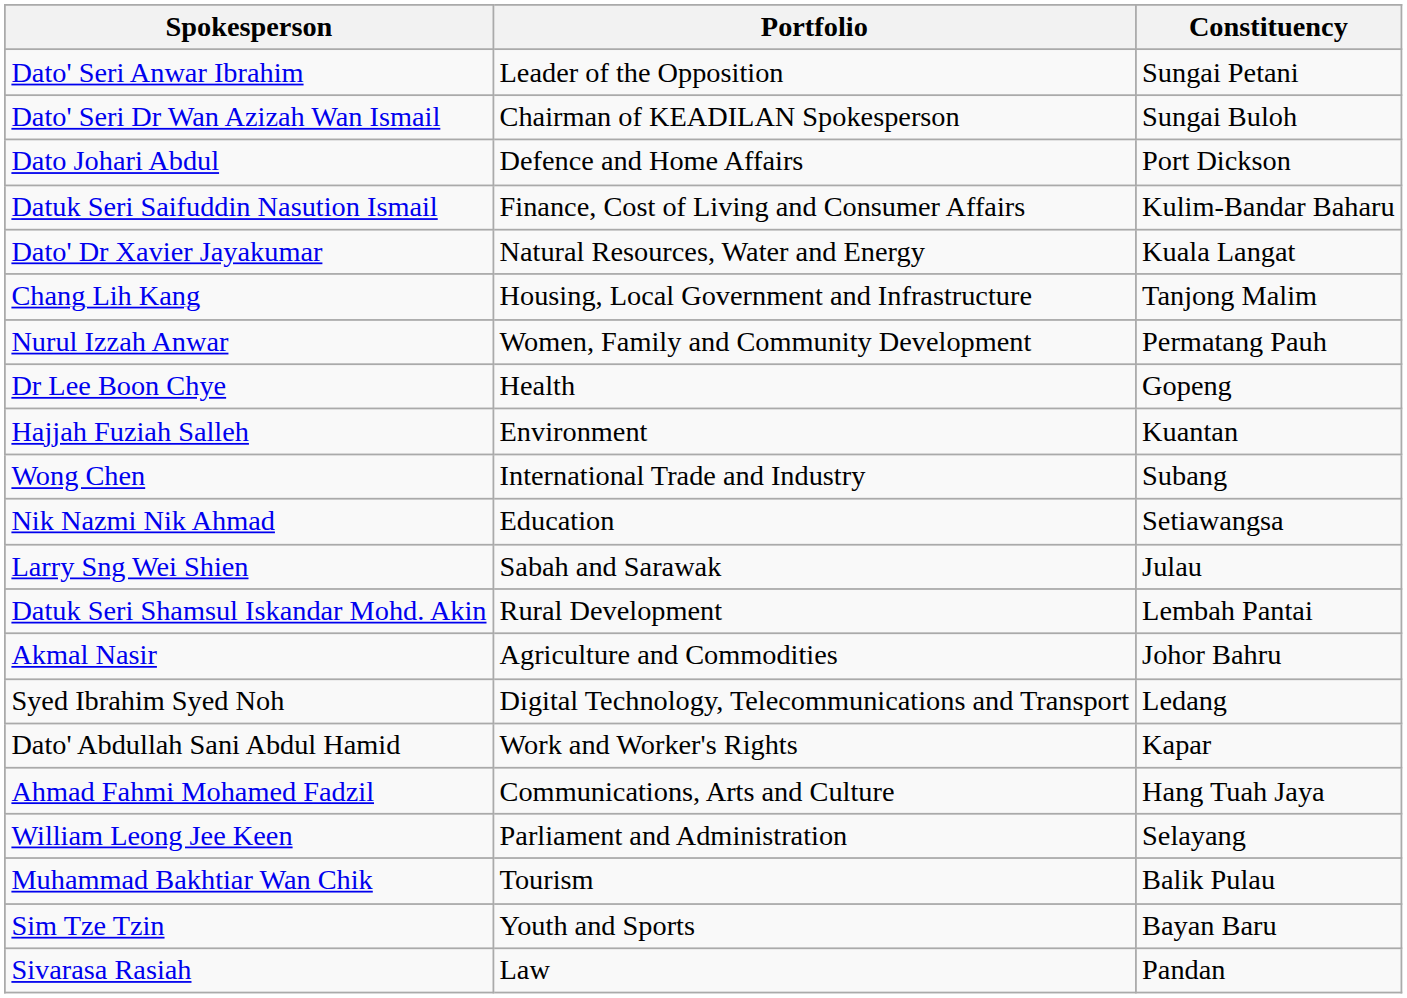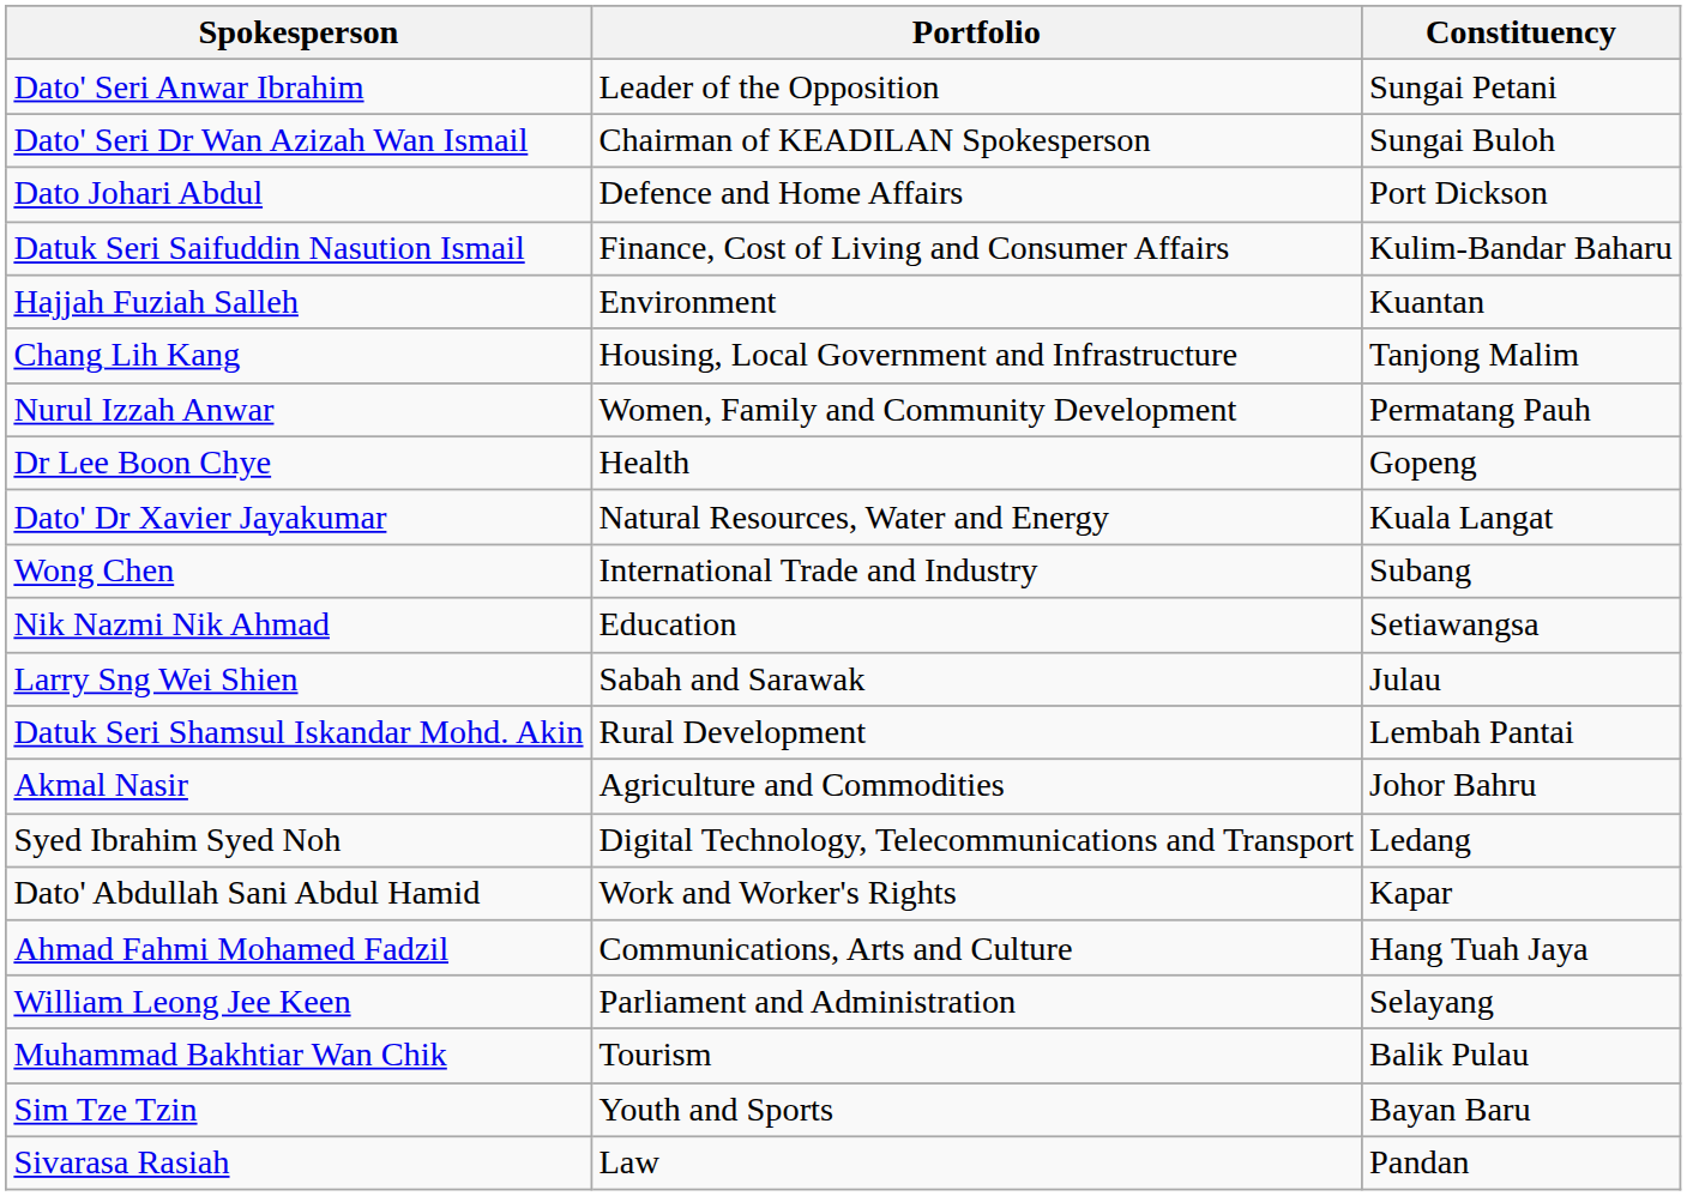rows swapped: Dato' Dr Xavier Jayakumar <-> Hajjah Fuziah Salleh
